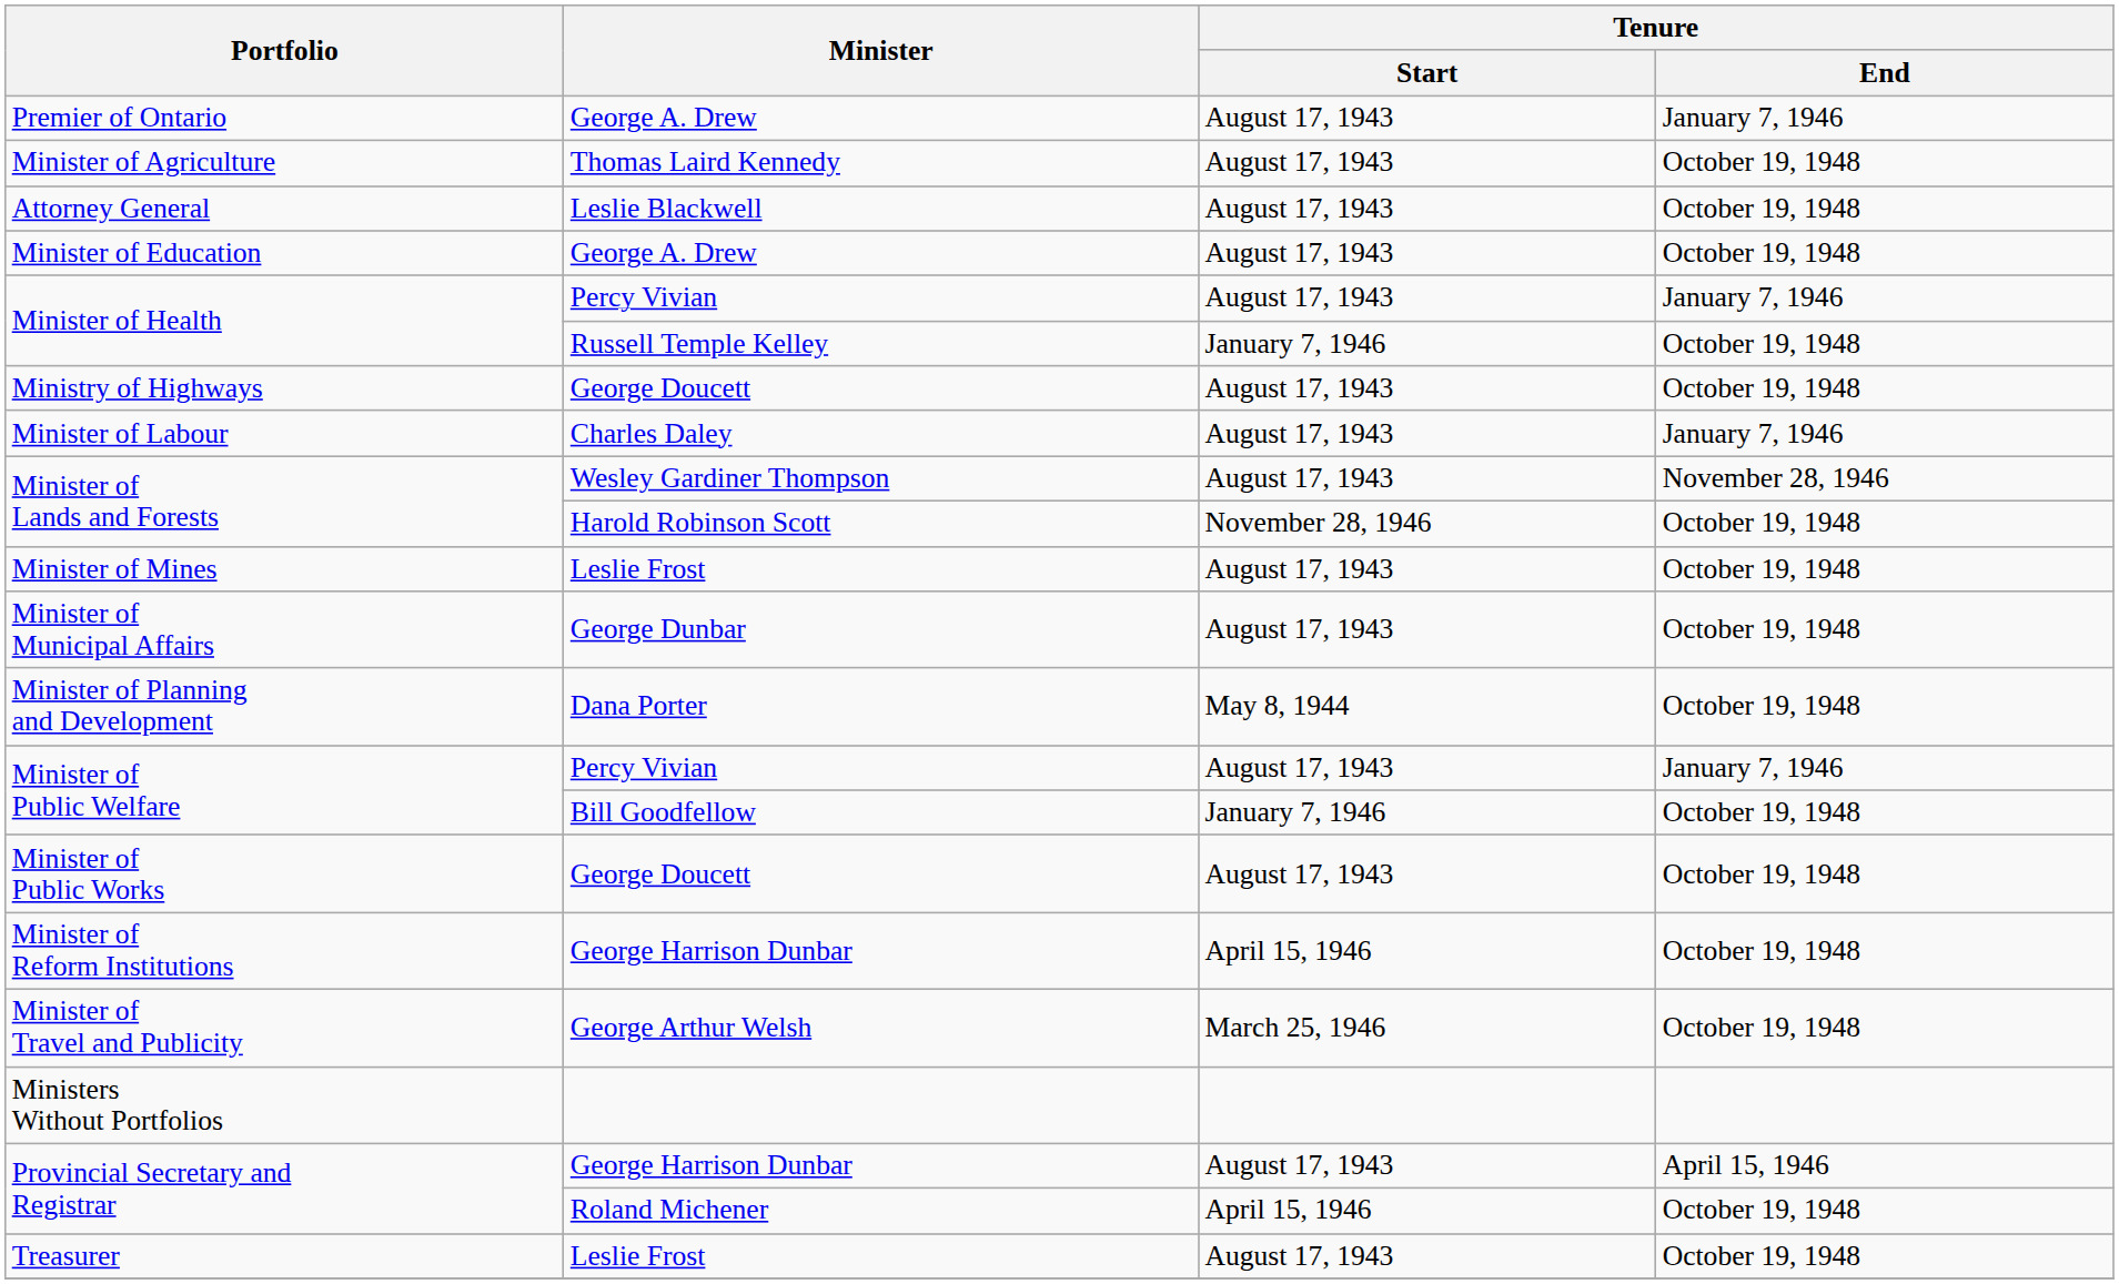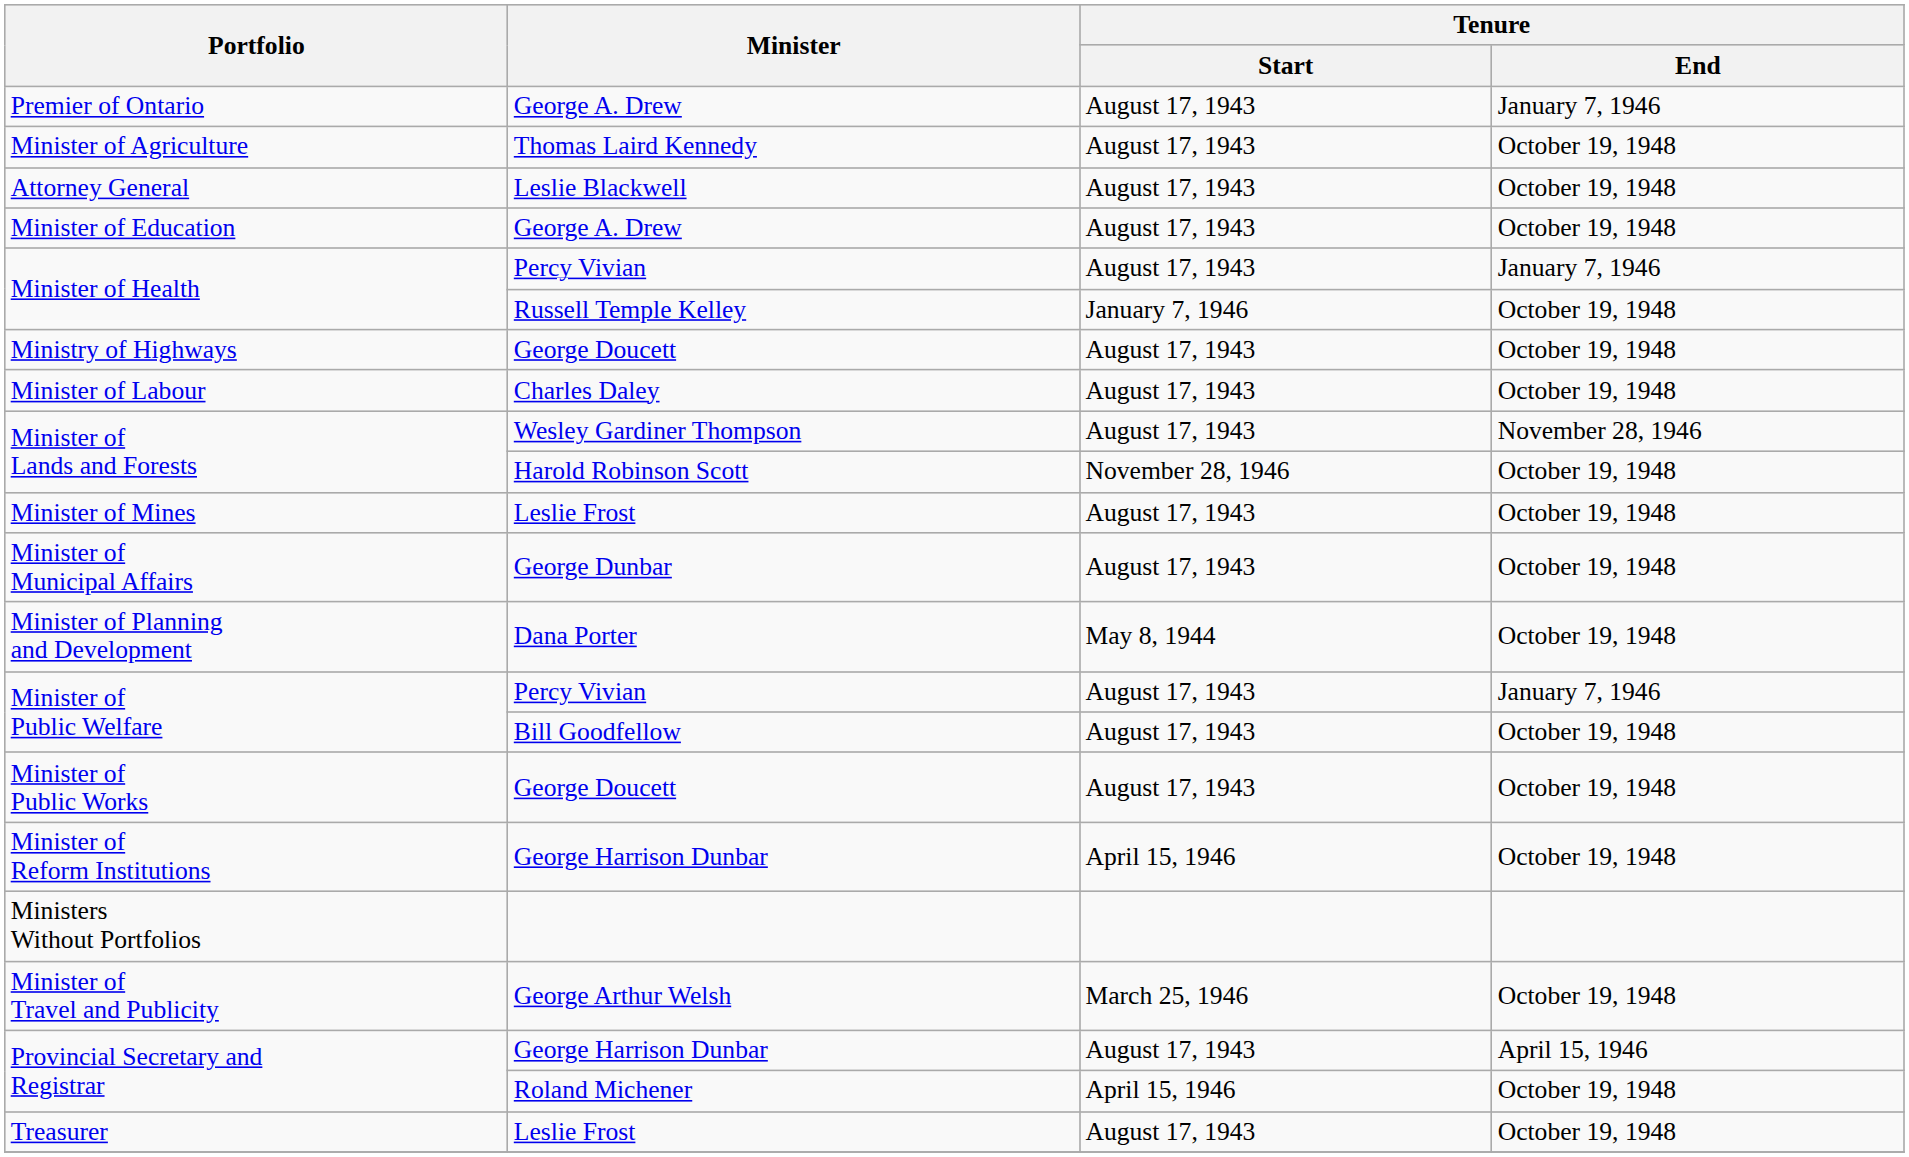Minister of Labour | Tenure / End: January 7, 1946 -> October 19, 1948
Minister of Public Welfare / Bill Goodfellow | Tenure / Start: January 7, 1946 -> August 17, 1943
rows swapped: Minister of Travel and Publicity <-> Ministers Without Portfolios
